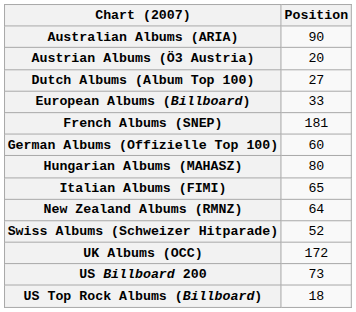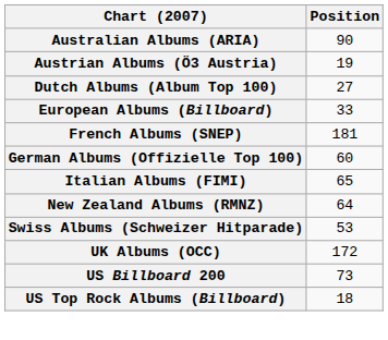Austrian Albums (Ö3 Austria) | Position: 20 -> 19
- row: Hungarian Albums (MAHASZ) | 80
Swiss Albums (Schweizer Hitparade) | Position: 52 -> 53
